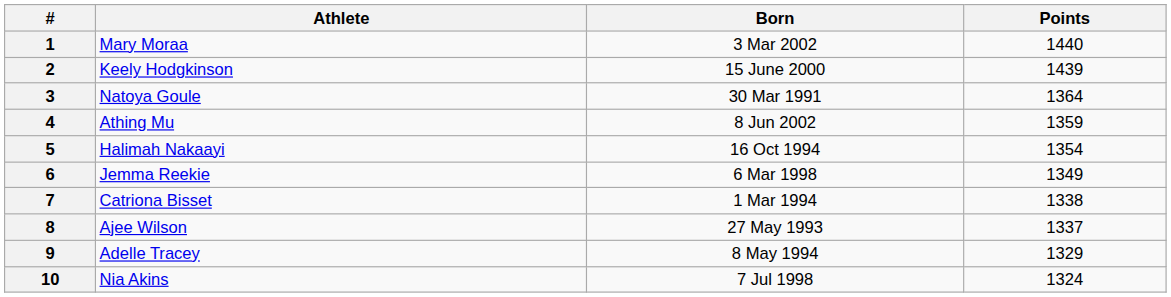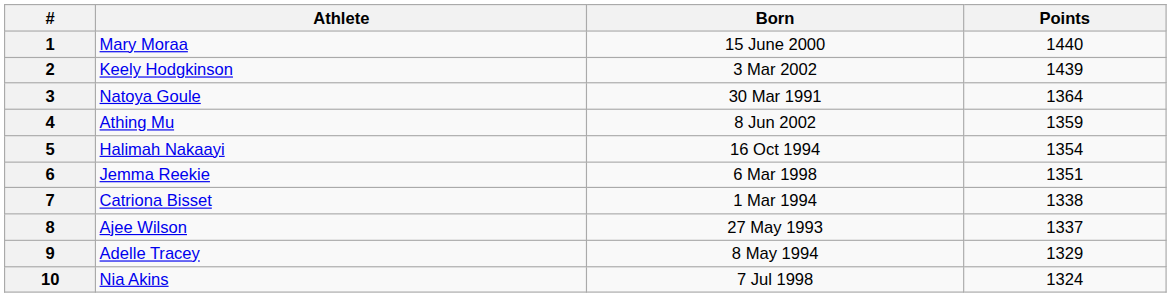1 | Born: 3 Mar 2002 -> 15 June 2000
2 | Born: 15 June 2000 -> 3 Mar 2002
6 | Points: 1349 -> 1351
